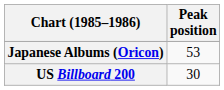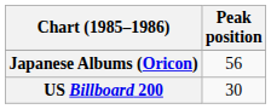Japanese Albums (Oricon) | Peak position: 53 -> 56
